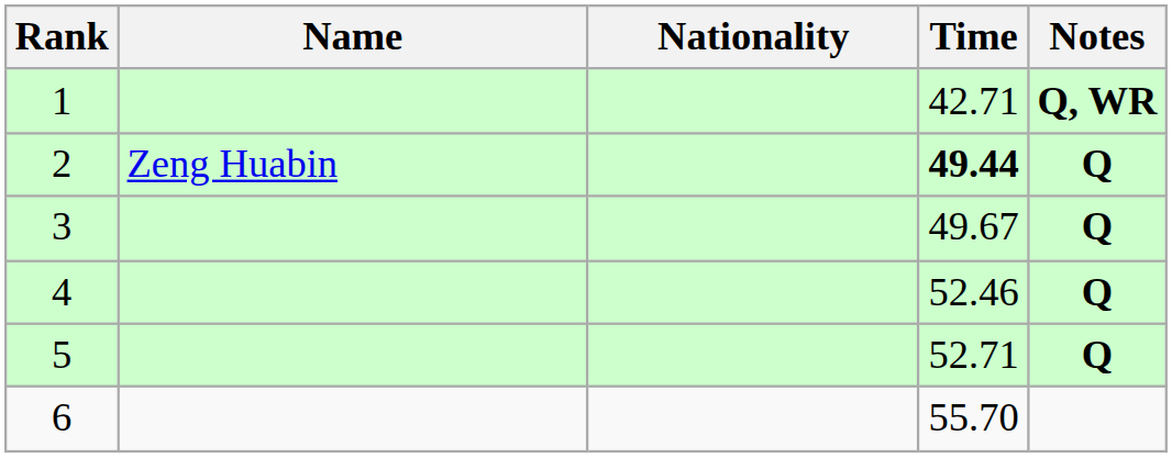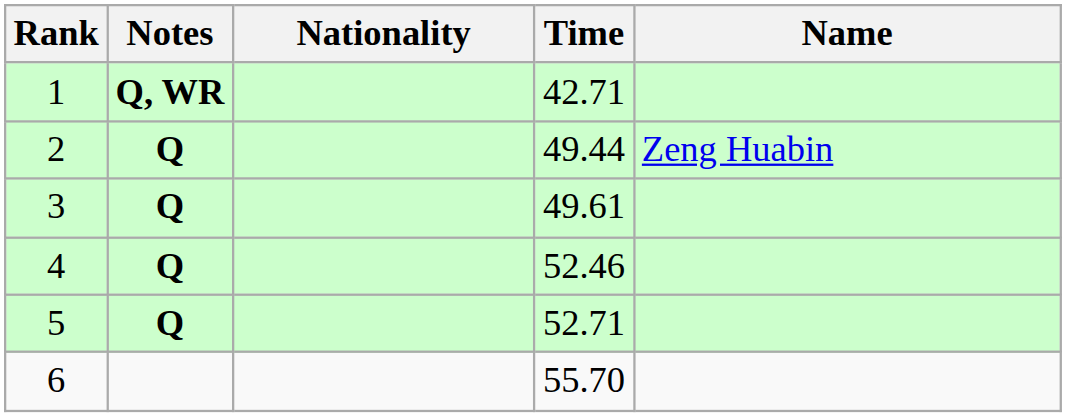columns swapped: Name <-> Notes
2 | Time: bold -> normal
3 | Time: 49.67 -> 49.61
